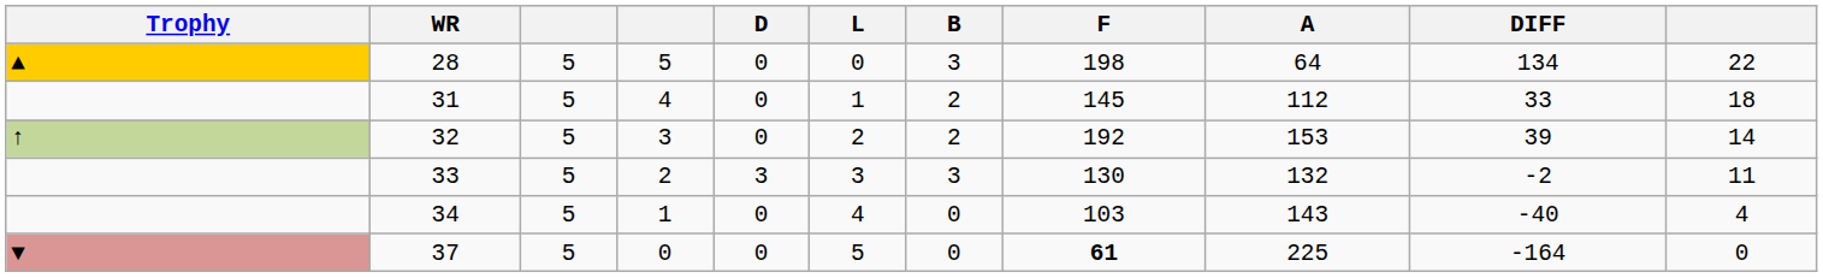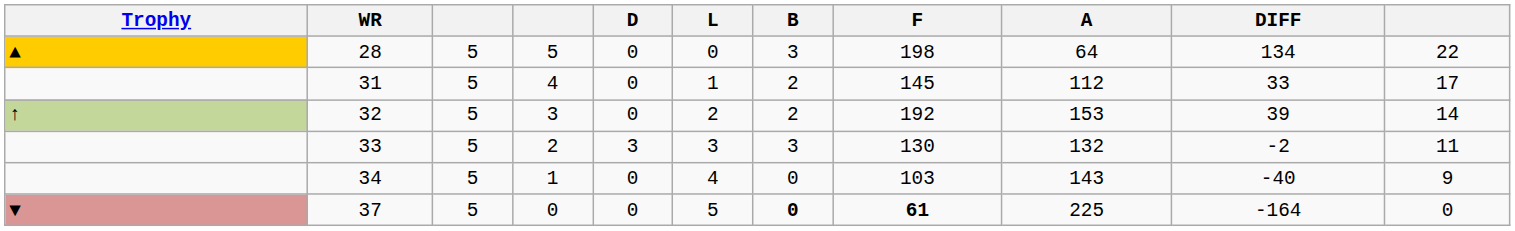31 | column 11: 18 -> 17
34 | column 11: 4 -> 9
37 | B: normal -> bold
